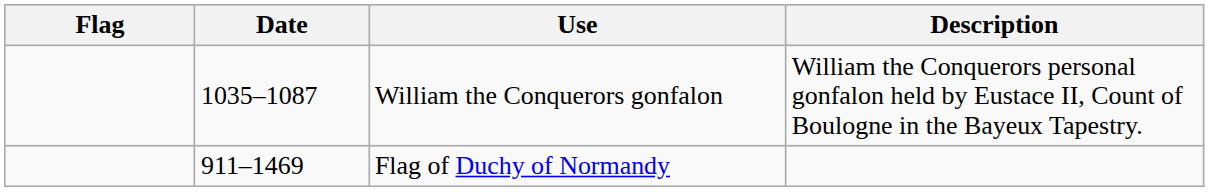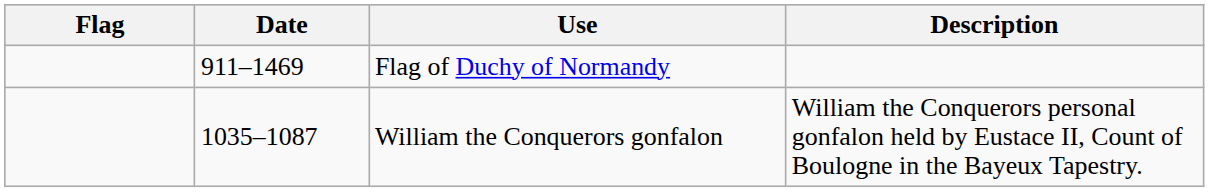rows swapped: Flag of Duchy of Normandy <-> William the Conquerors gonfalon
